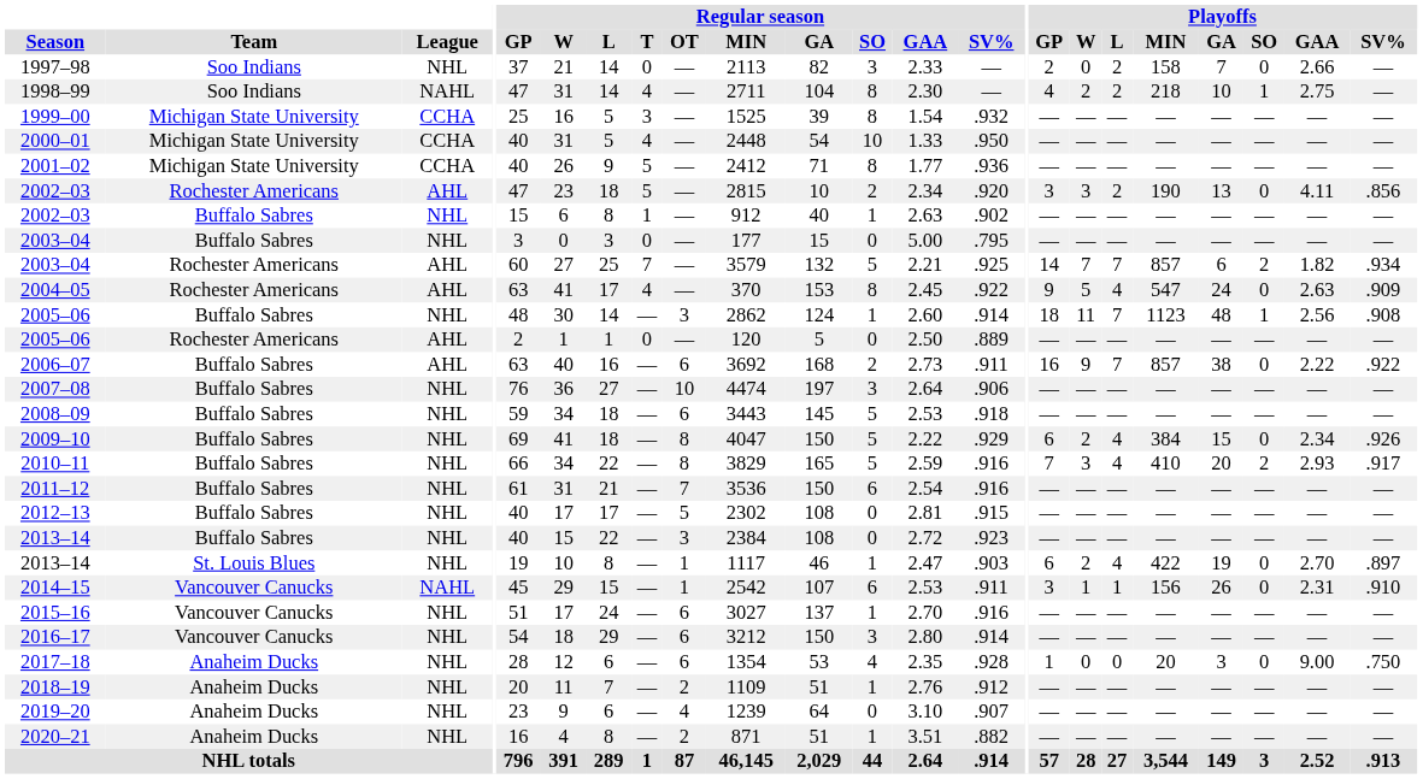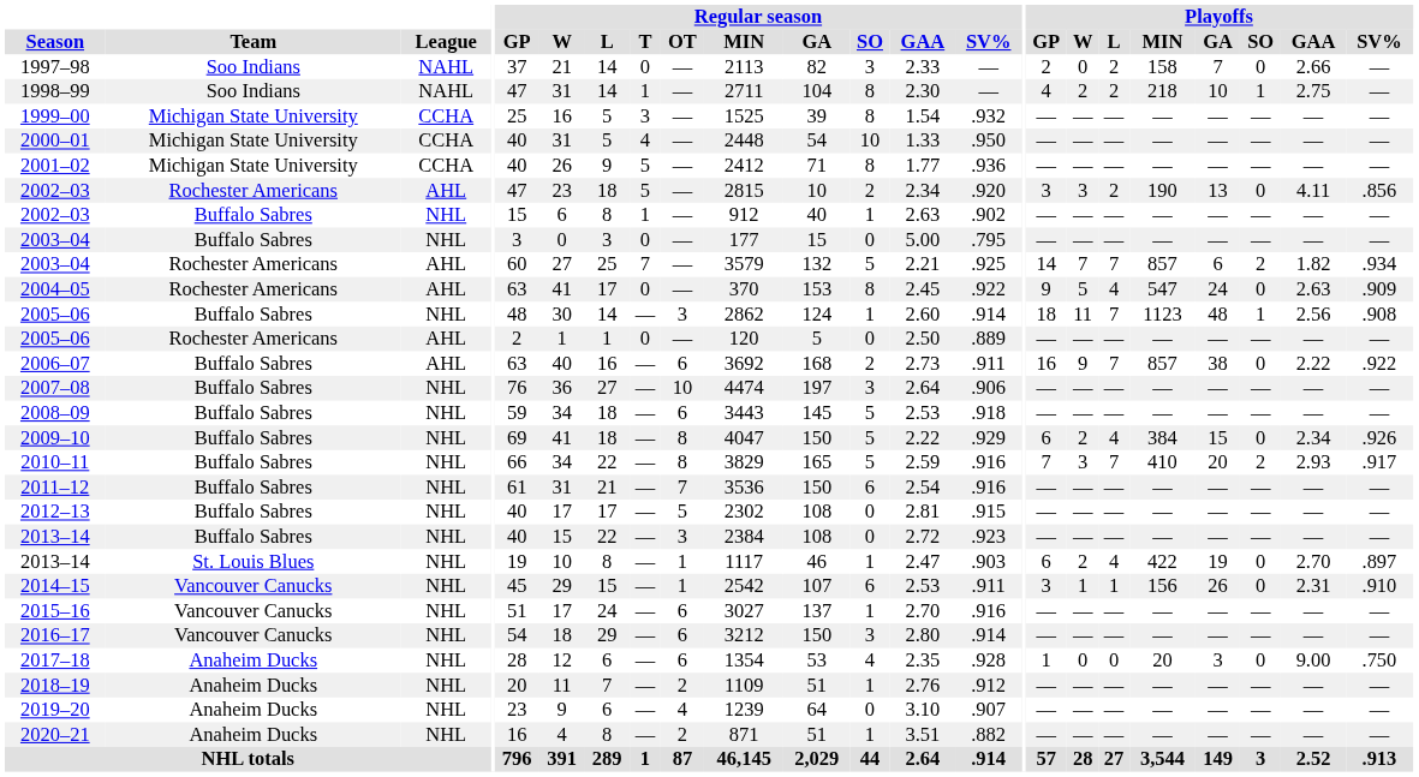1997–98 | League: NHL -> NAHL
1998–99 | Regular season / T: 4 -> 1
2004–05 | Regular season / T: 4 -> 0
2010–11 | Playoffs / L: 4 -> 7
2014–15 | League: NAHL -> NHL
